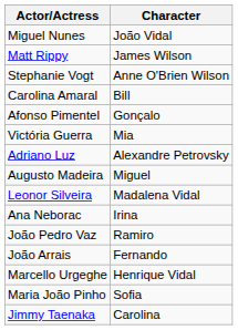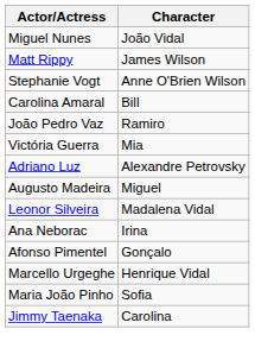rows swapped: Afonso Pimentel <-> João Pedro Vaz
- row: João Arrais | Fernando
